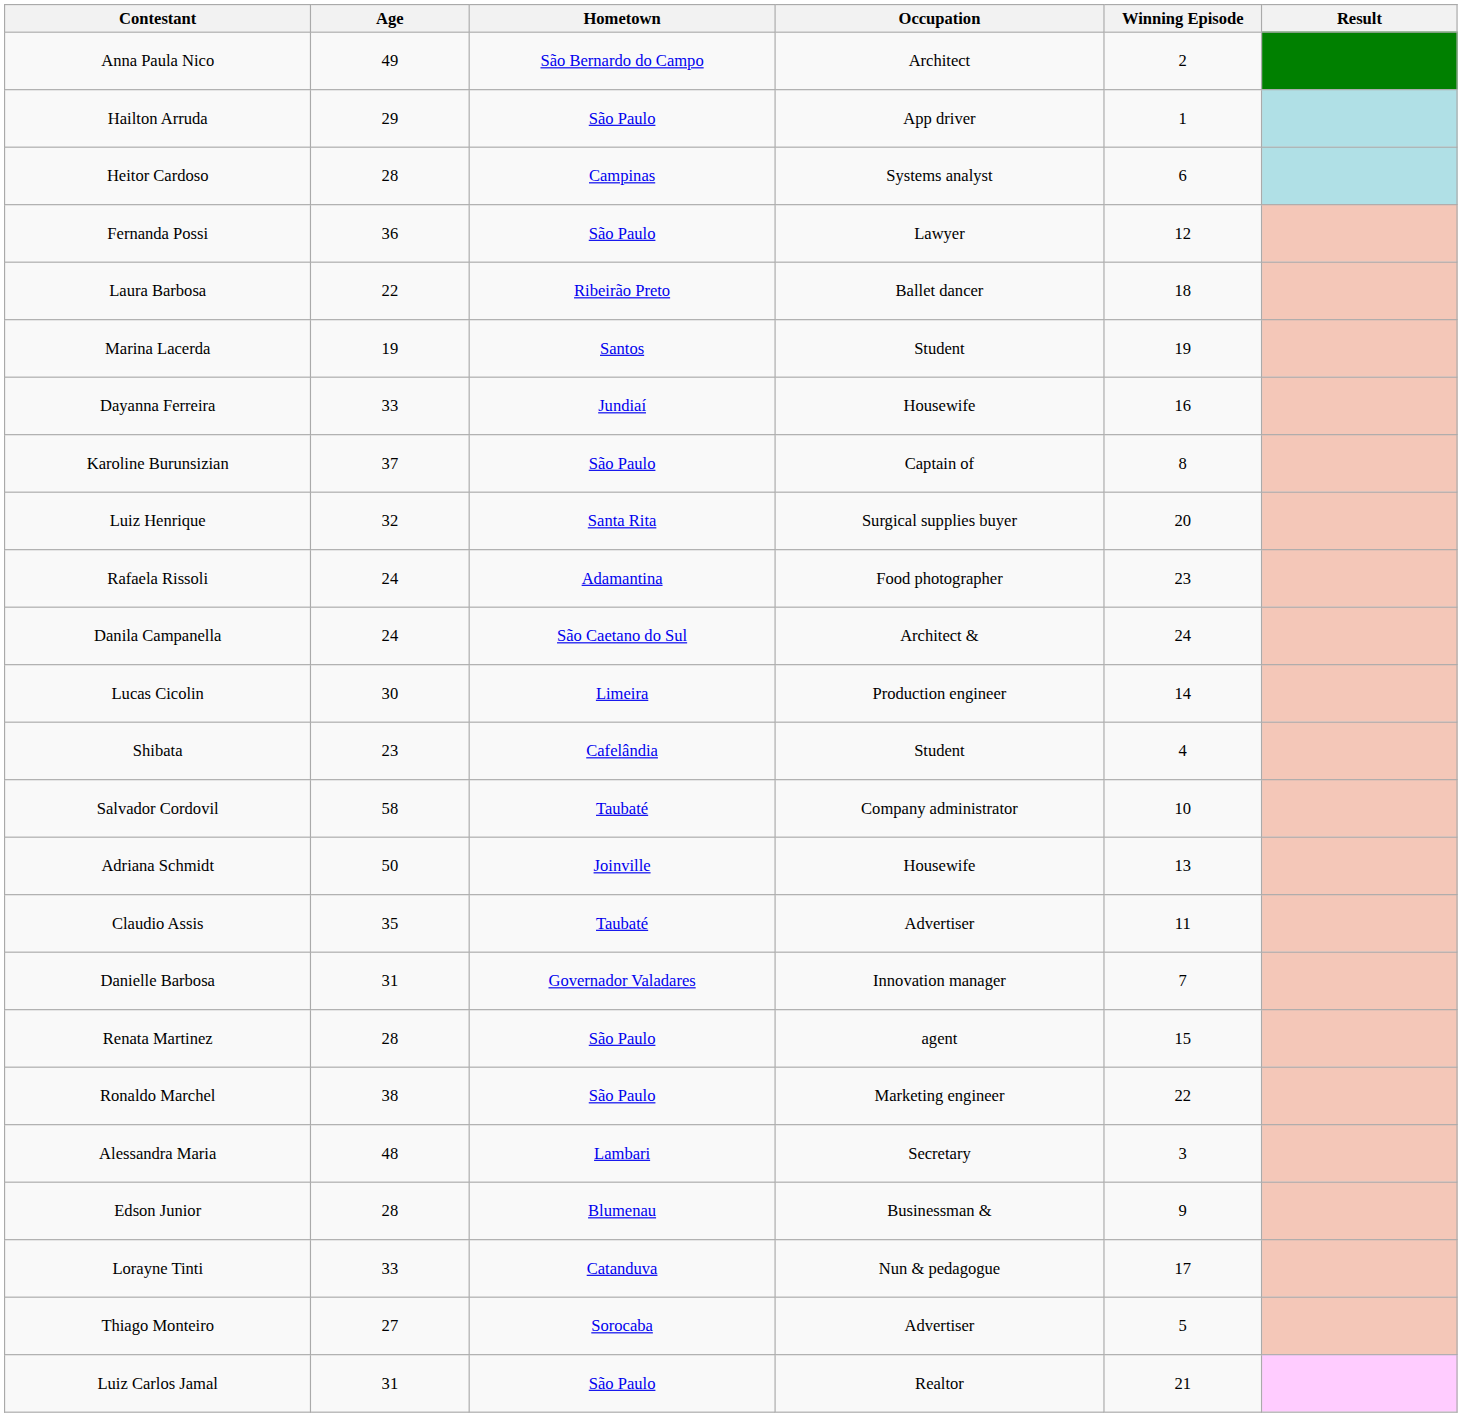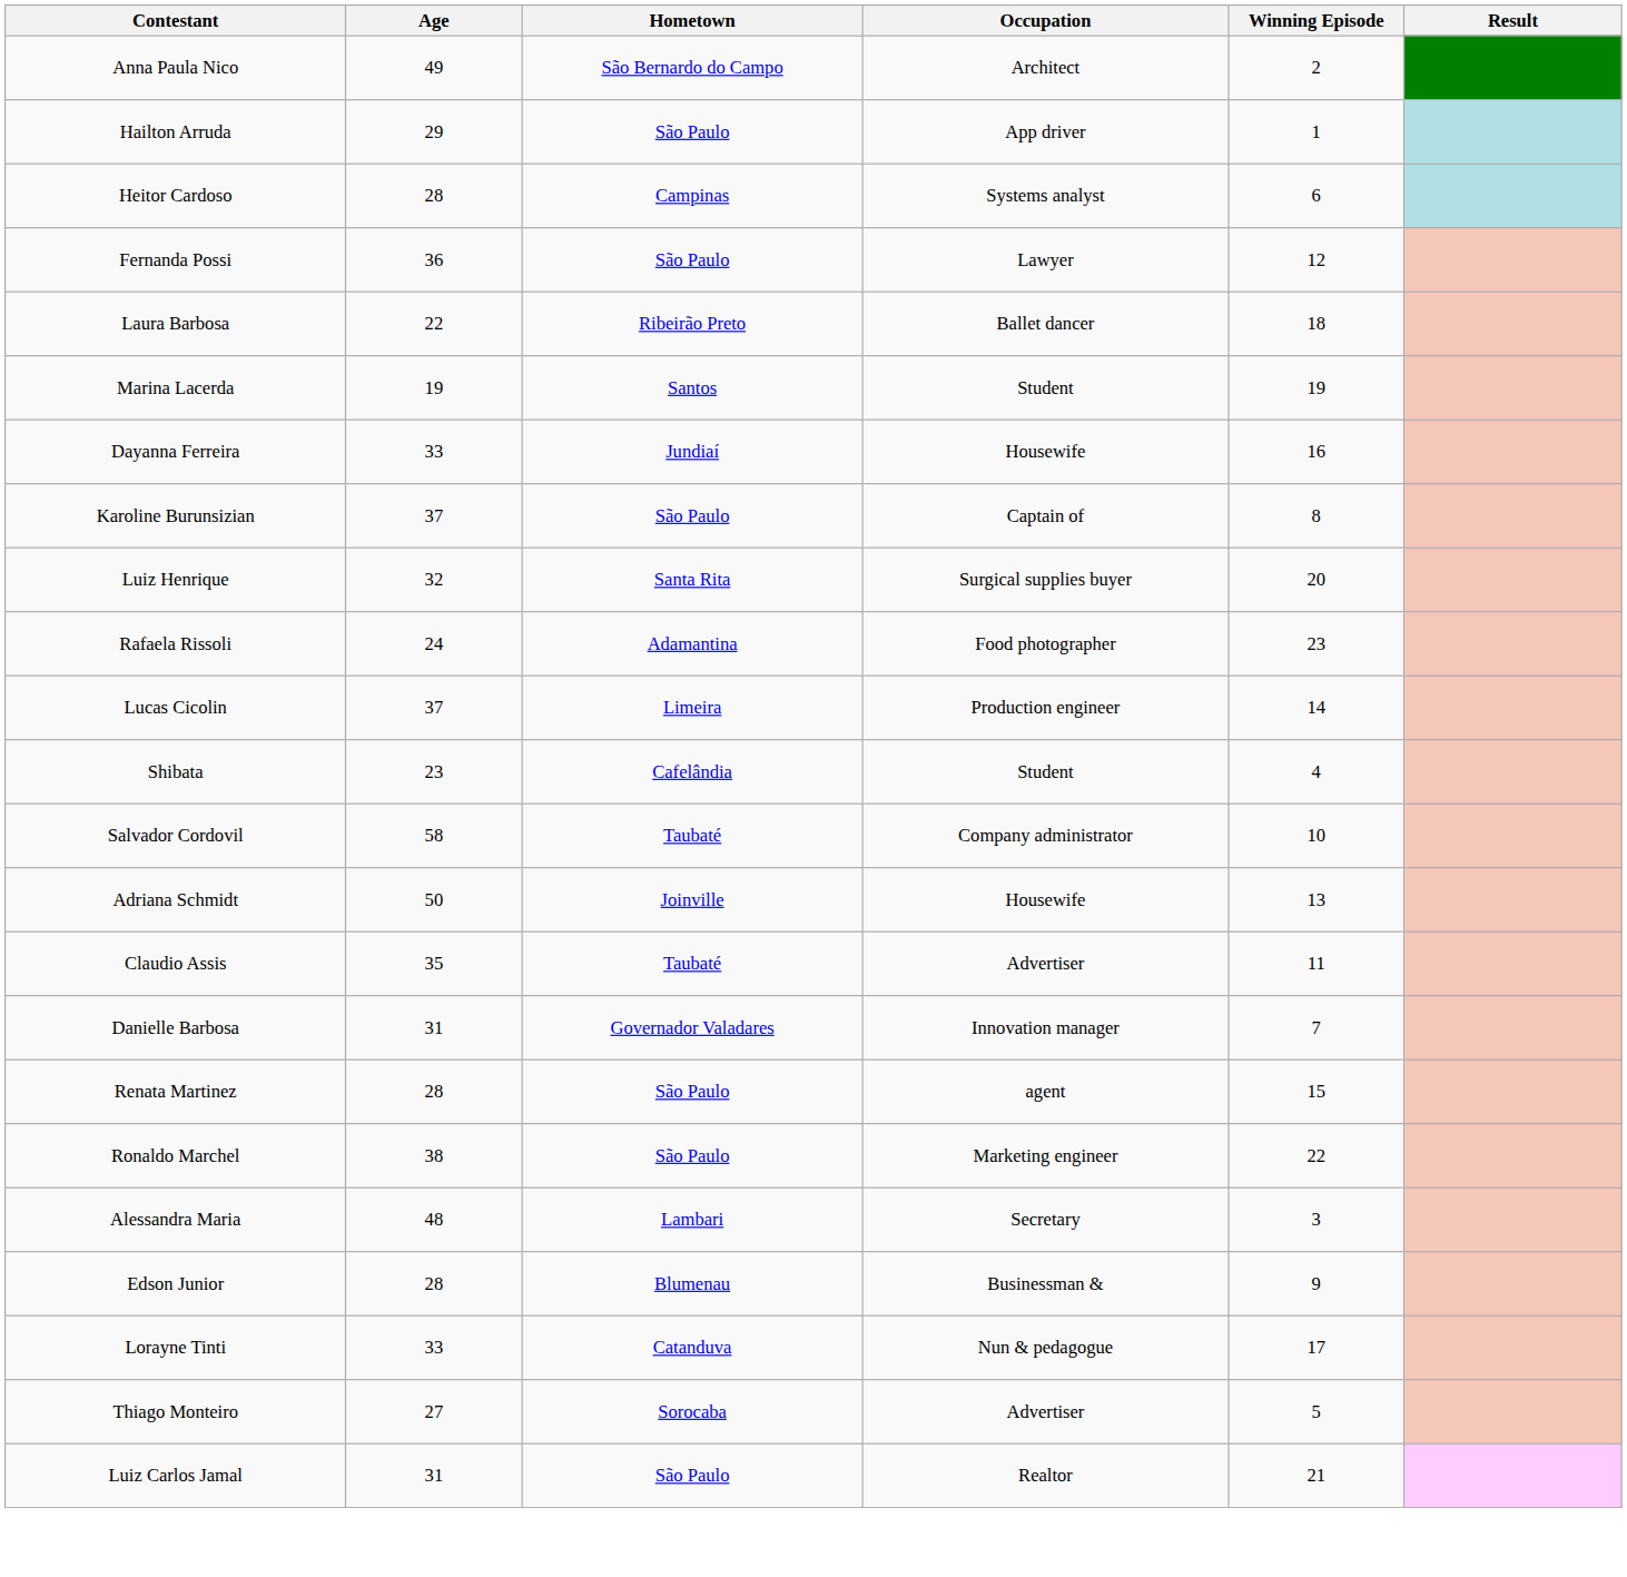- row: Danila Campanella | 24 | São Caetano do Sul | Architect & | 24
Lucas Cicolin | Age: 30 -> 37
